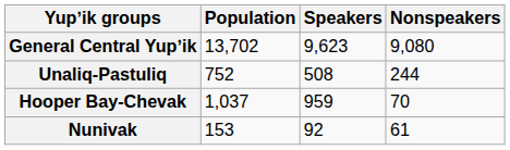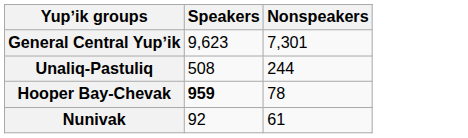- column: Population | 13,702 | 752 | 1,037 | 153
General Central Yupʼik | Nonspeakers: 9,080 -> 7,301
Hooper Bay-Chevak | Speakers: normal -> bold
Hooper Bay-Chevak | Nonspeakers: 70 -> 78
